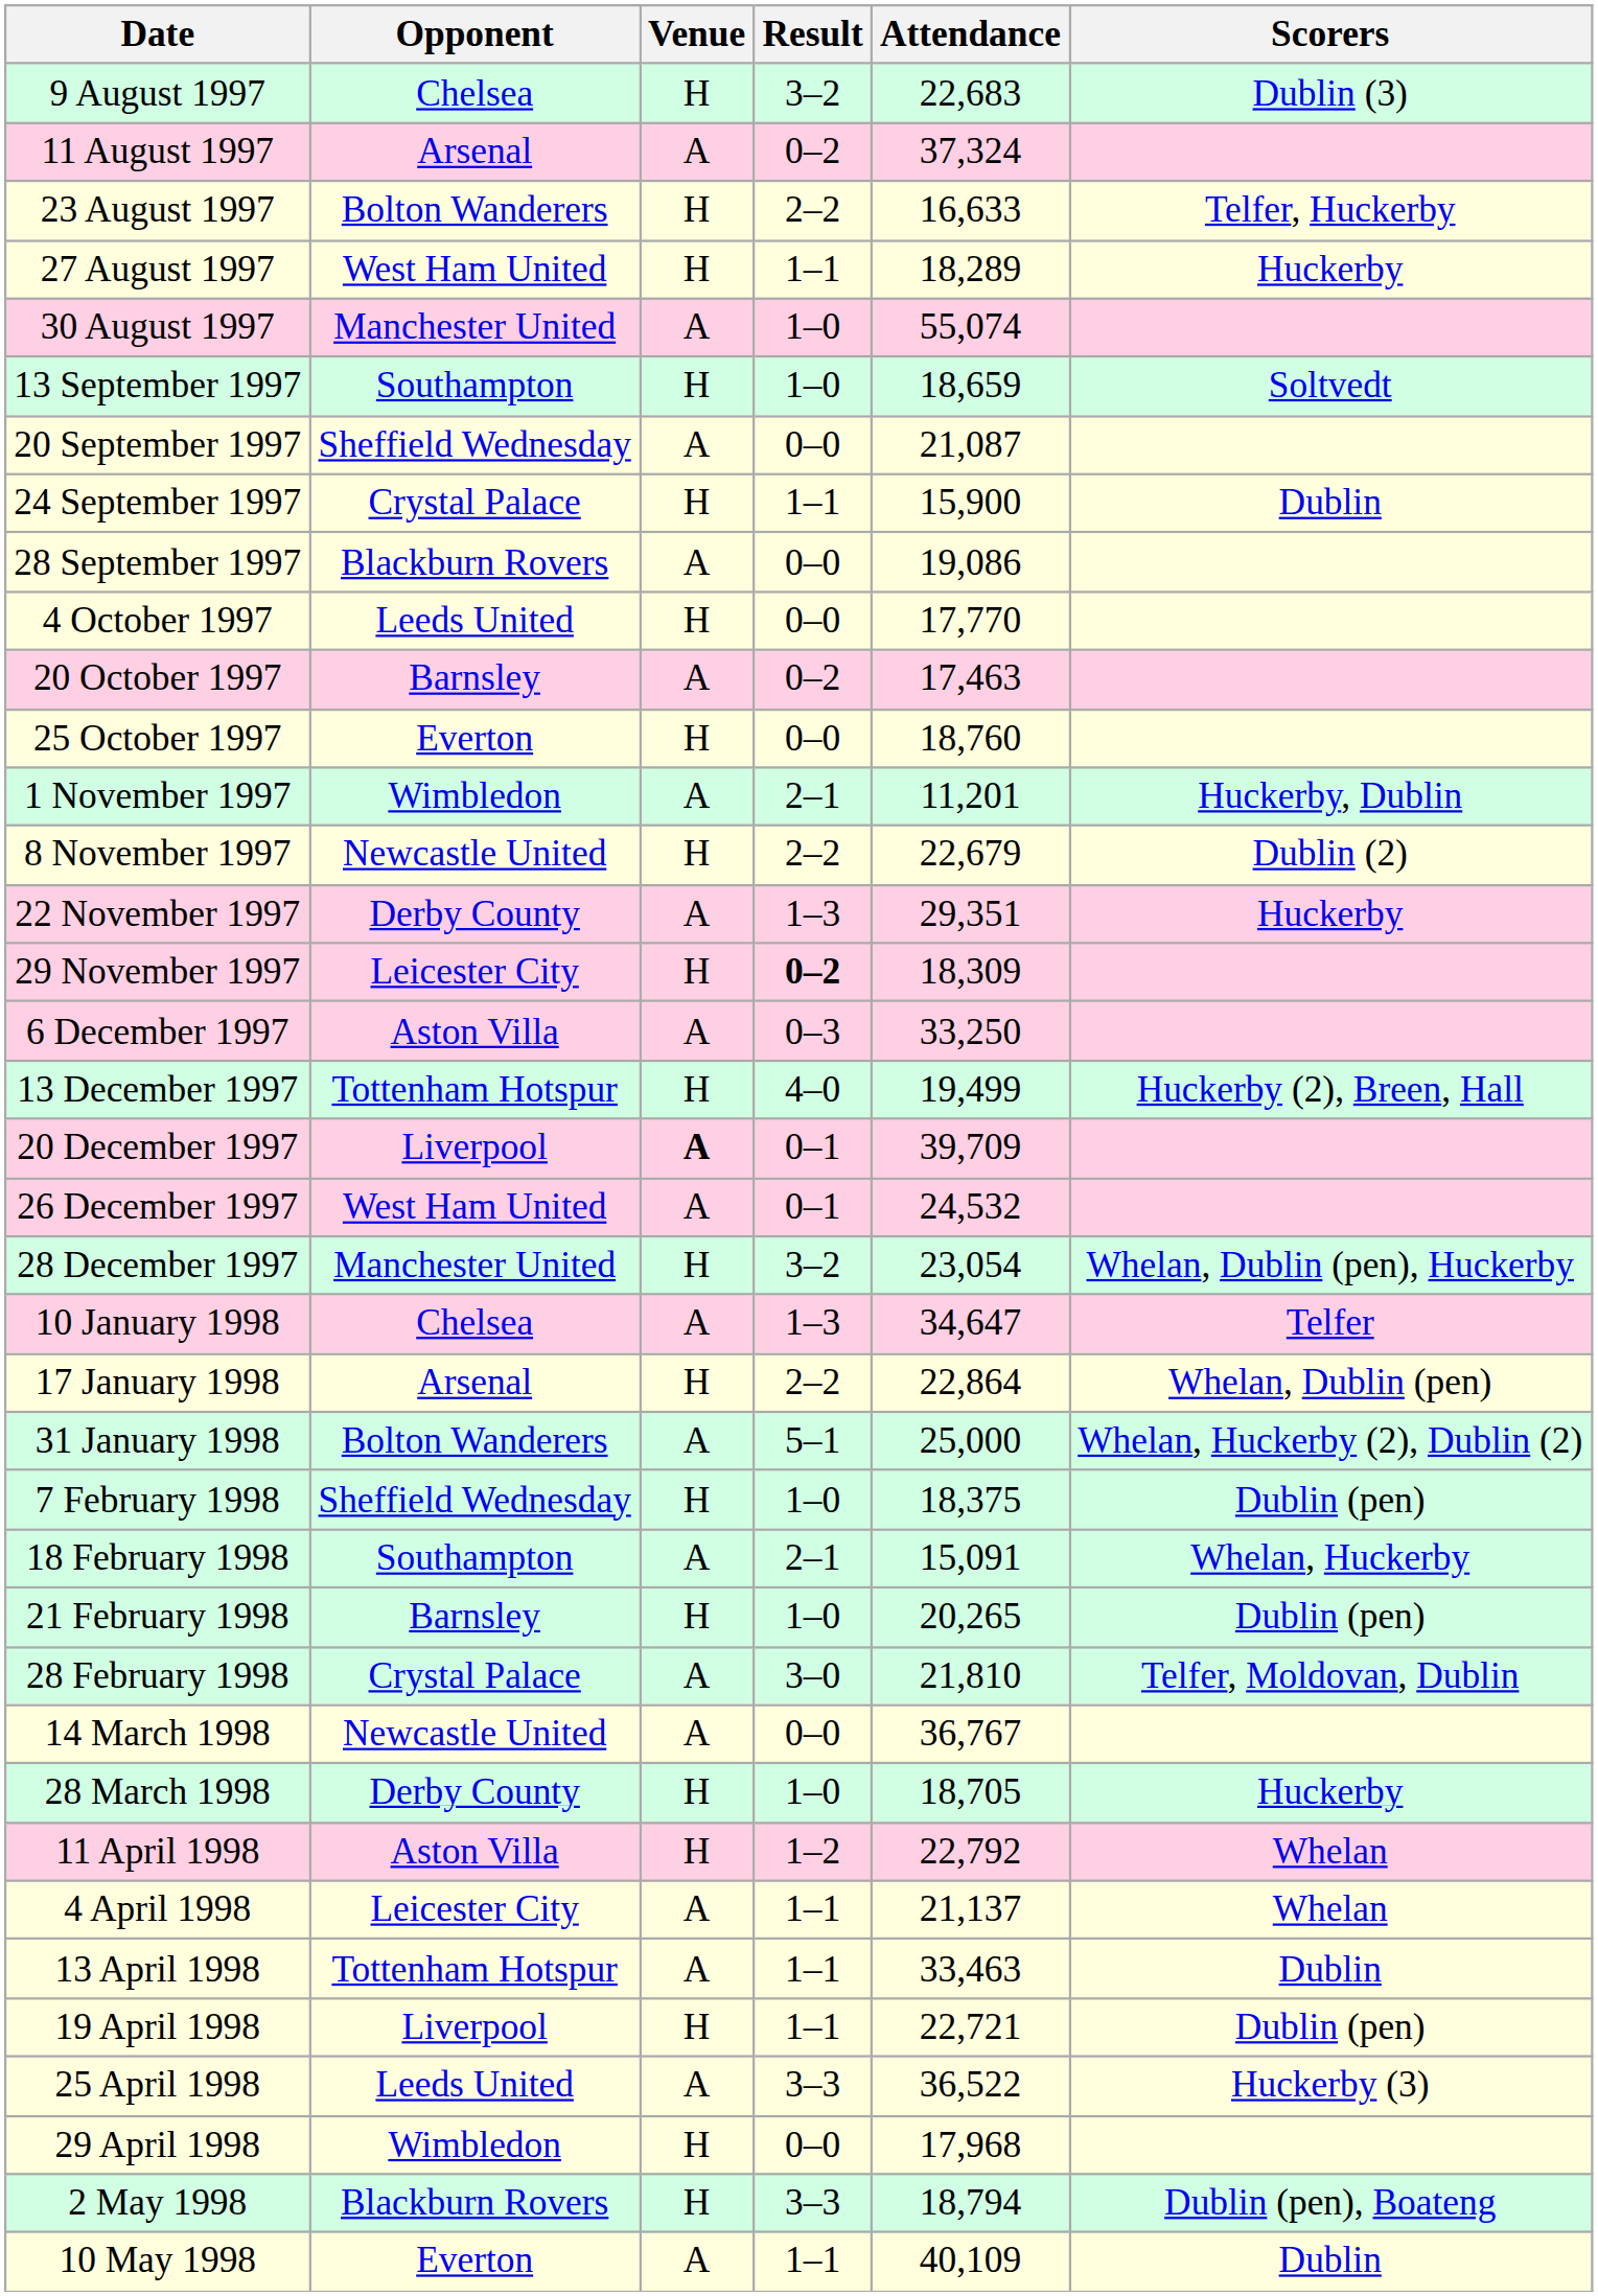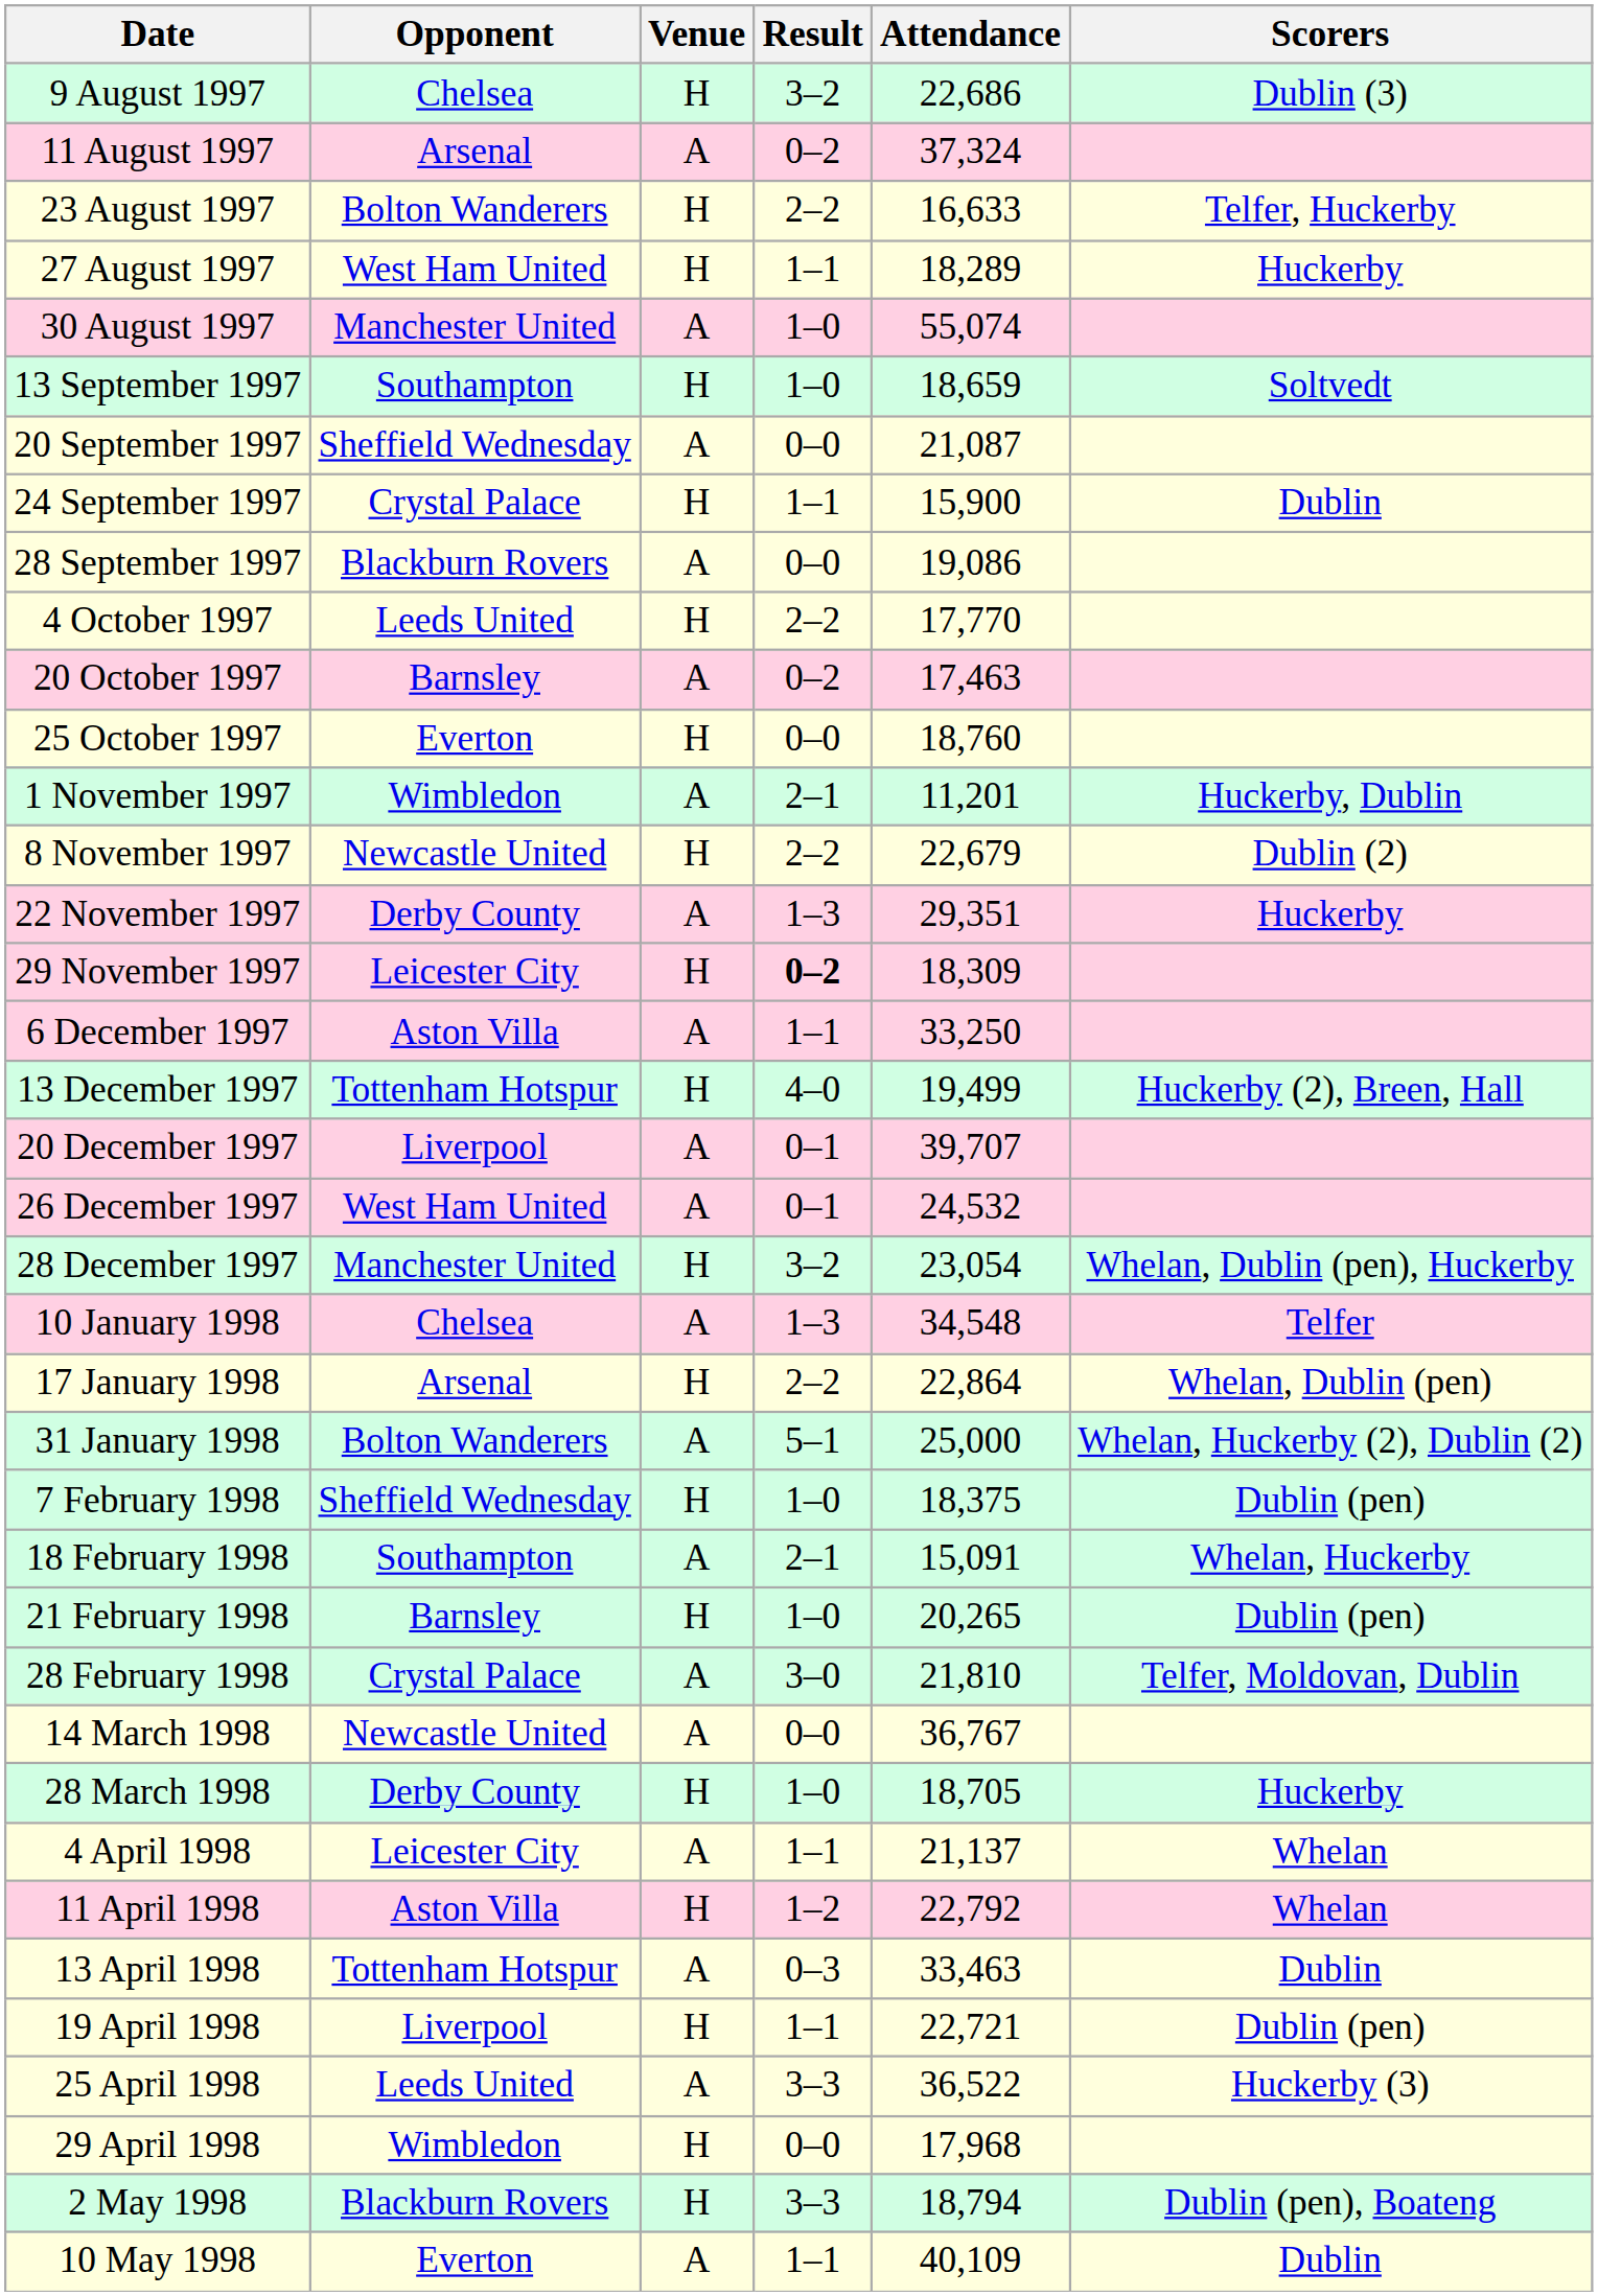9 August 1997 | Attendance: 22,683 -> 22,686
4 October 1997 | Result: 0–0 -> 2–2
6 December 1997 | Result: 0–3 -> 1–1
20 December 1997 | Venue: bold -> normal
20 December 1997 | Attendance: 39,709 -> 39,707
10 January 1998 | Attendance: 34,647 -> 34,548
rows swapped: 4 April 1998 <-> 11 April 1998
13 April 1998 | Result: 1–1 -> 0–3
